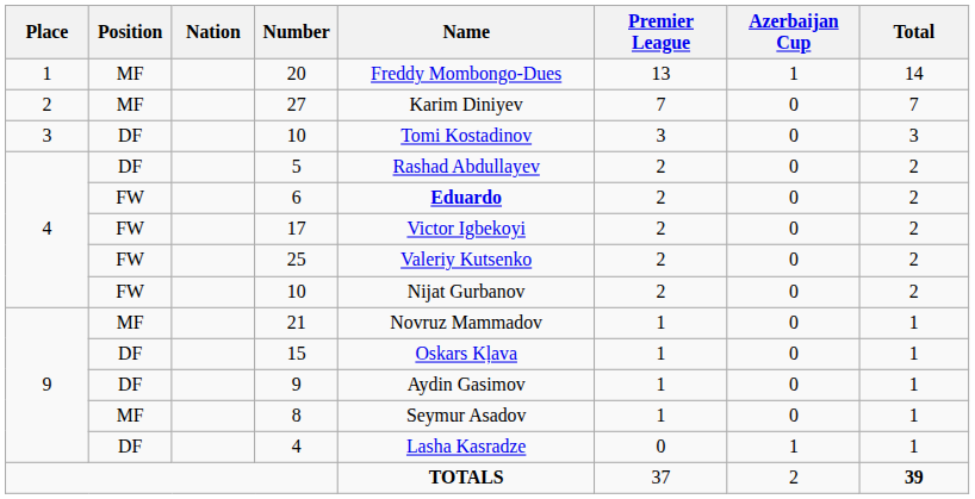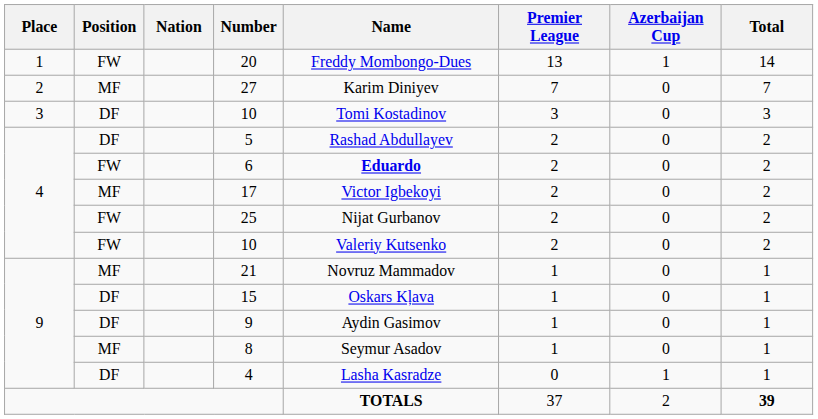20 | Position: MF -> FW
17 | Position: FW -> MF
25 | Name: Valeriy Kutsenko -> Nijat Gurbanov
4 / 10 | Name: Nijat Gurbanov -> Valeriy Kutsenko
